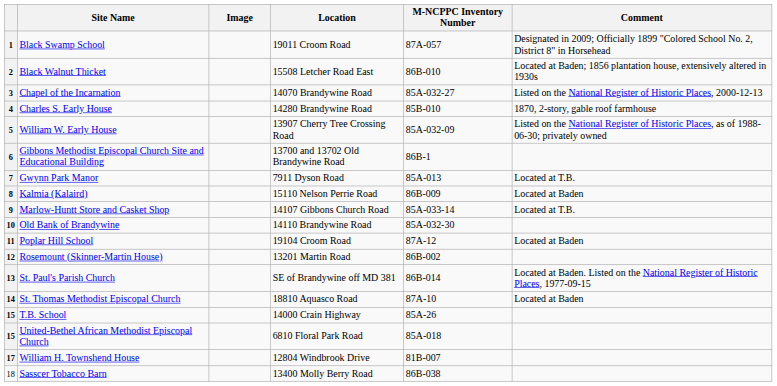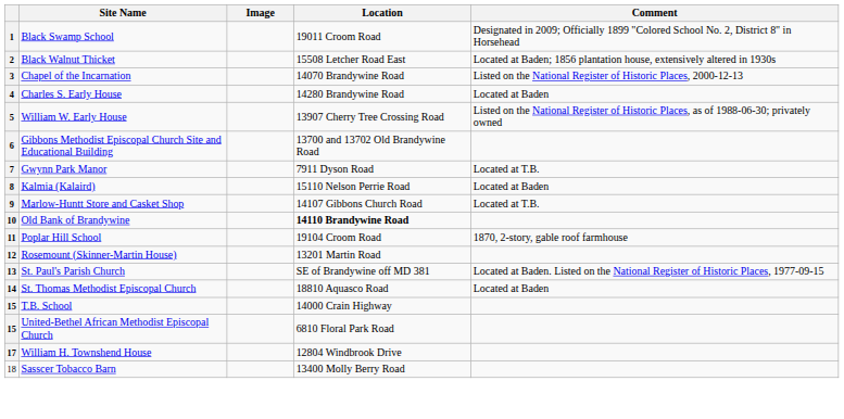- column: M-NCPPC Inventory Number | 87A-057 | 86B-010 | 85A-032-27 | 85B-010 | 85A-032-09 | 86B-1 | 85A-013 | 86B-009 | 85A-033-14 | 85A-032-30 | 87A-12 | 86B-002 | 86B-014 | 87A-10 | 85A-26 | 85A-018 | 81B-007 | 86B-038
4 | Comment: 1870, 2-story, gable roof farmhouse -> Located at Baden
10 | Location: normal -> bold
11 | Comment: Located at Baden -> 1870, 2-story, gable roof farmhouse
